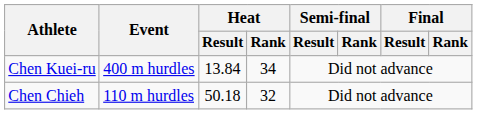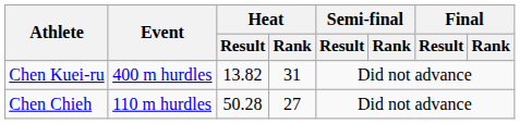Chen Kuei-ru | Heat / Result: 13.84 -> 13.82
Chen Kuei-ru | Heat / Rank: 34 -> 31
Chen Chieh | Heat / Result: 50.18 -> 50.28
Chen Chieh | Heat / Rank: 32 -> 27
